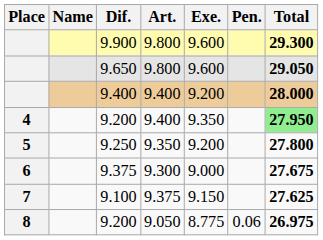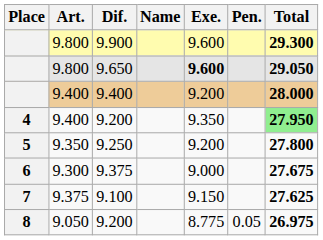columns swapped: Name <-> Art.
9.650 | Exe.: normal -> bold
8 / 9.200 | Pen.: 0.06 -> 0.05
